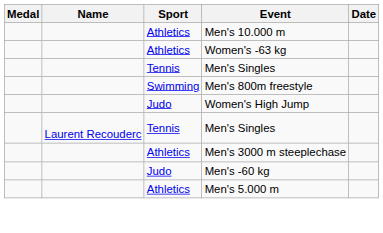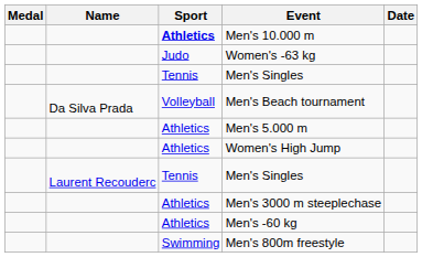Men's 10.000 m | Sport: normal -> bold
Women's -63 kg | Sport: Athletics -> Judo
+ row: Da Silva Prada | Volleyball | Men's Beach tournament
rows swapped: Men's 5.000 m <-> Men's 800m freestyle
Women's High Jump | Sport: Judo -> Athletics
Men's -60 kg | Sport: Judo -> Athletics
